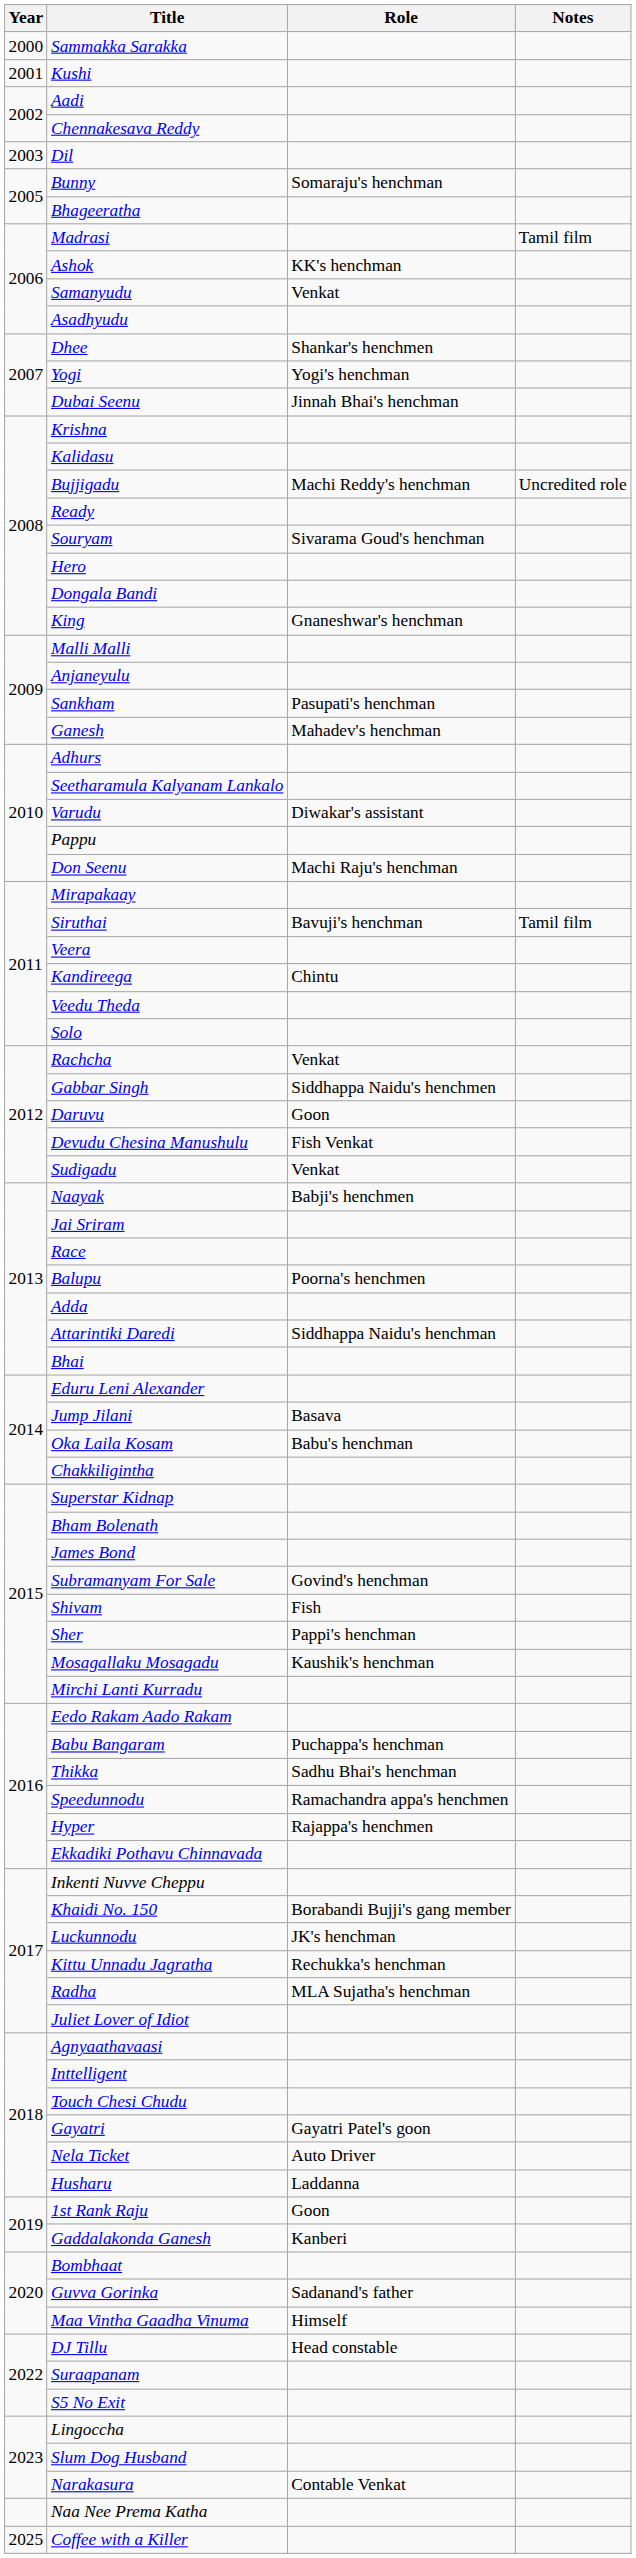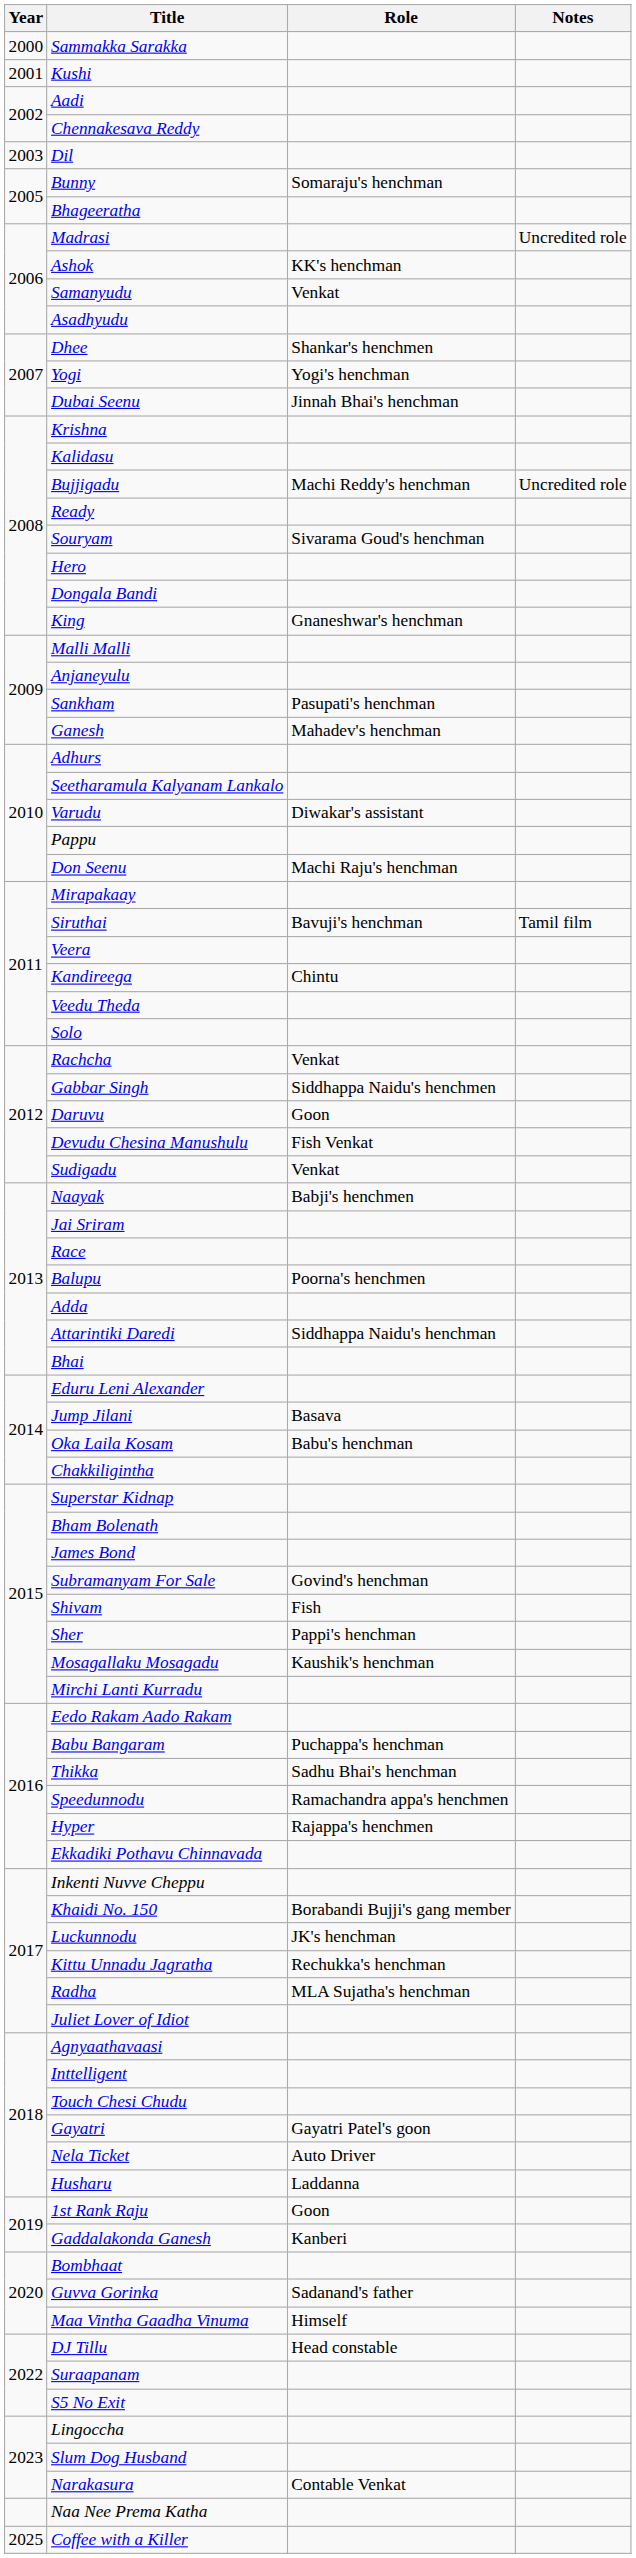Madrasi | Notes: Tamil film -> Uncredited role
